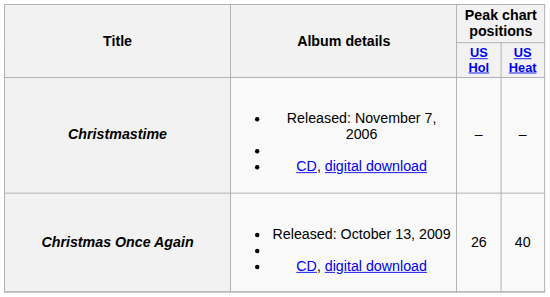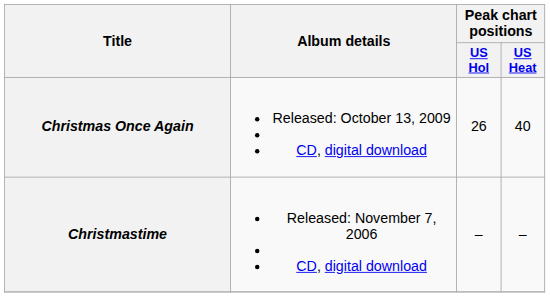rows swapped: Christmastime <-> Christmas Once Again
